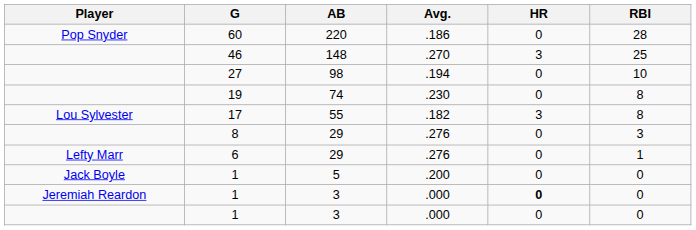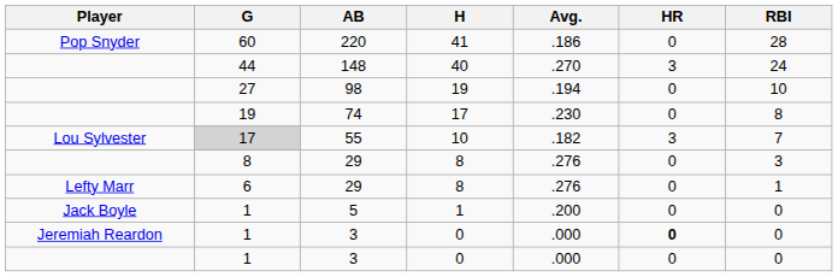+ column: H | 41 | 40 | 19 | 17 | 10 | 8 | 8 | 1 | 0 | 0
148 | G: 46 -> 44
148 | RBI: 25 -> 24
55 | G: no background -> lightgrey background
55 | RBI: 8 -> 7
